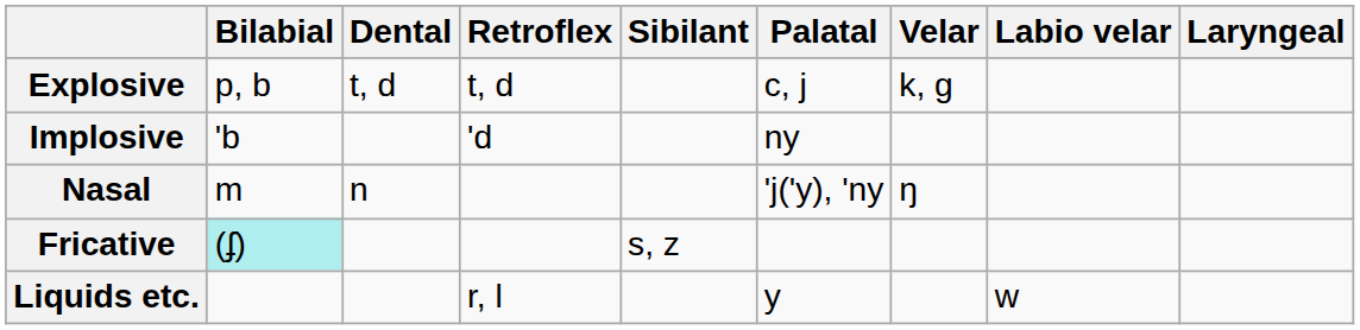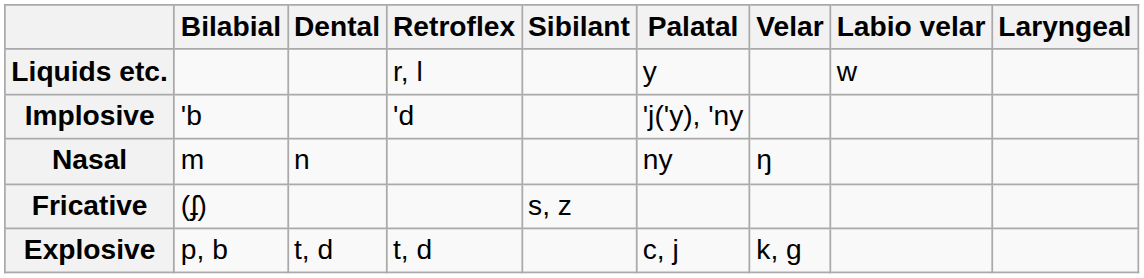rows swapped: Explosive <-> Liquids etc.
Implosive | Palatal: ny -> 'j('y), 'ny
Nasal | Palatal: 'j('y), 'ny -> ny
Fricative | Bilabial: paleturquoise background -> no background
